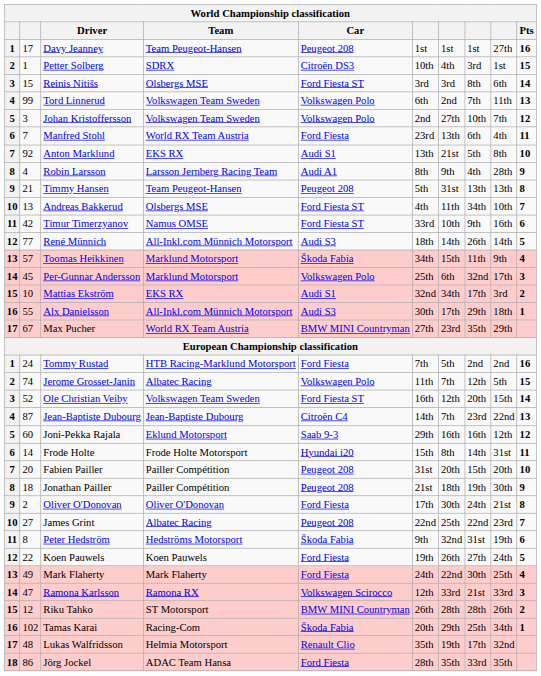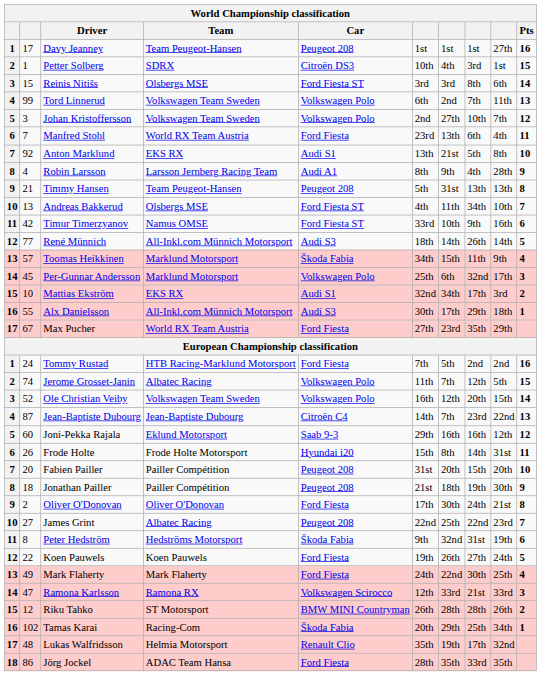Max Pucher | Car: BMW MINI Countryman -> Ford Fiesta
Ole Christian Veiby | Car: Ford Fiesta ST -> Volkswagen Polo
Frode Holte | column 2: 14 -> 26
